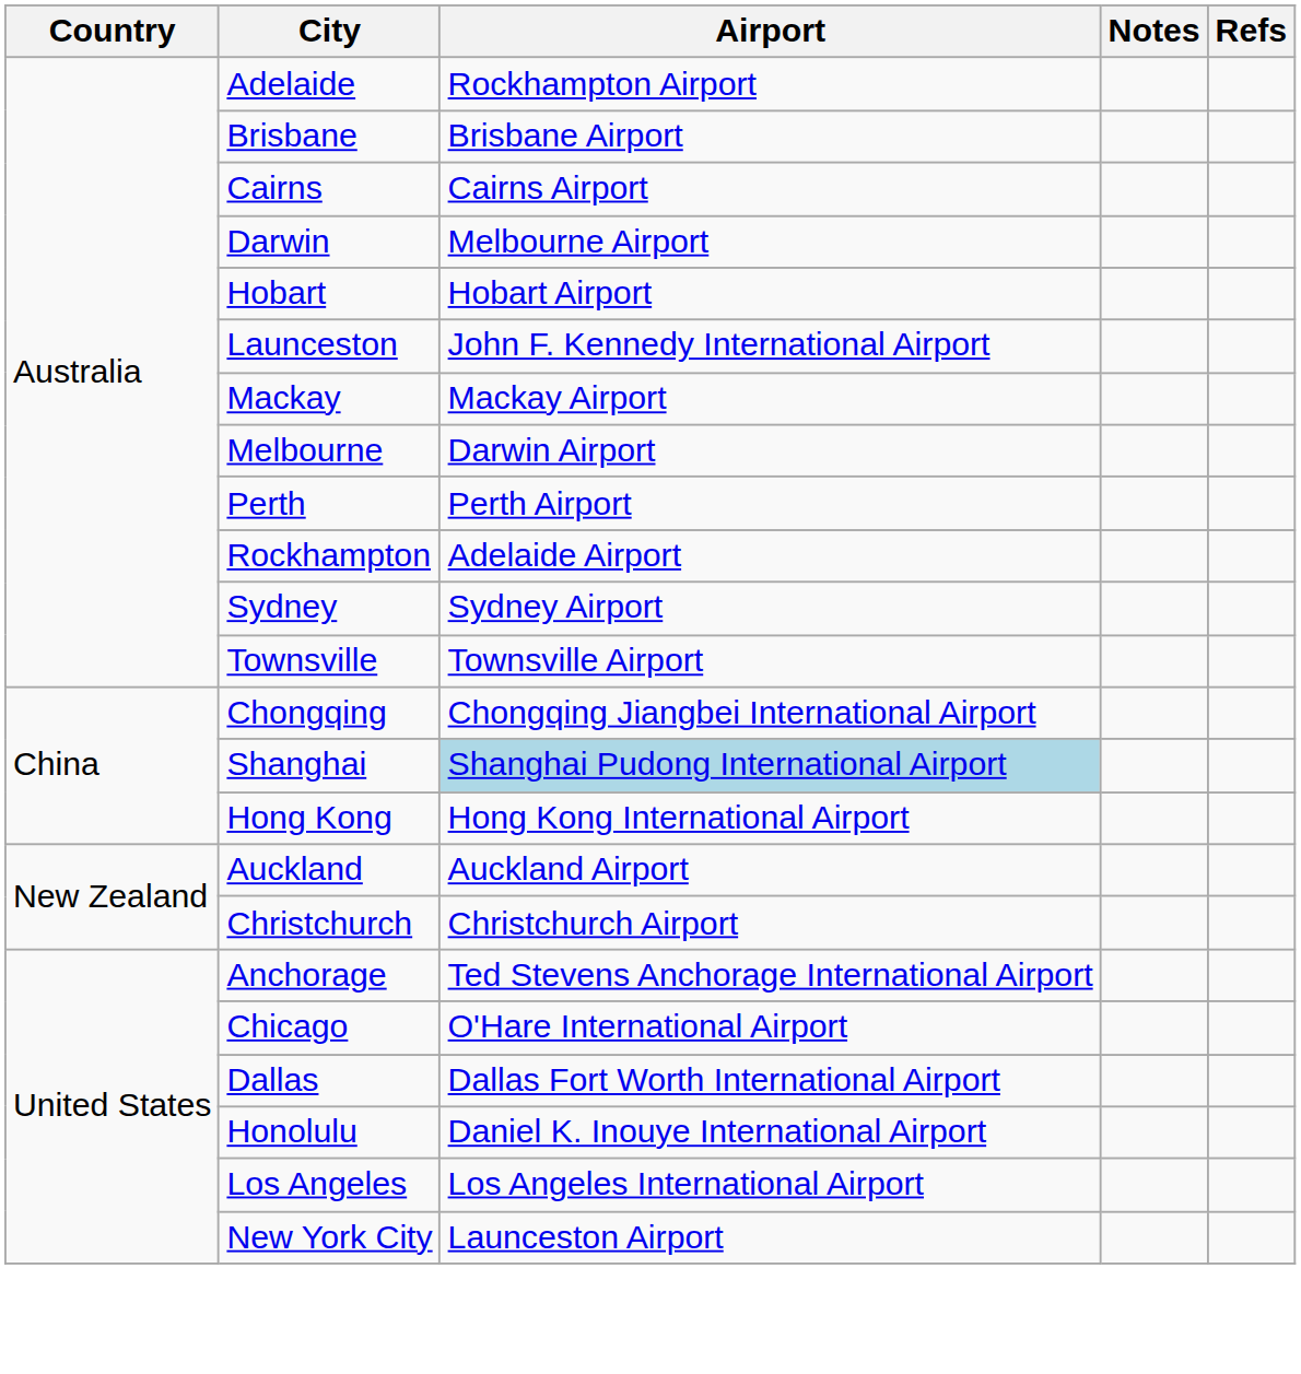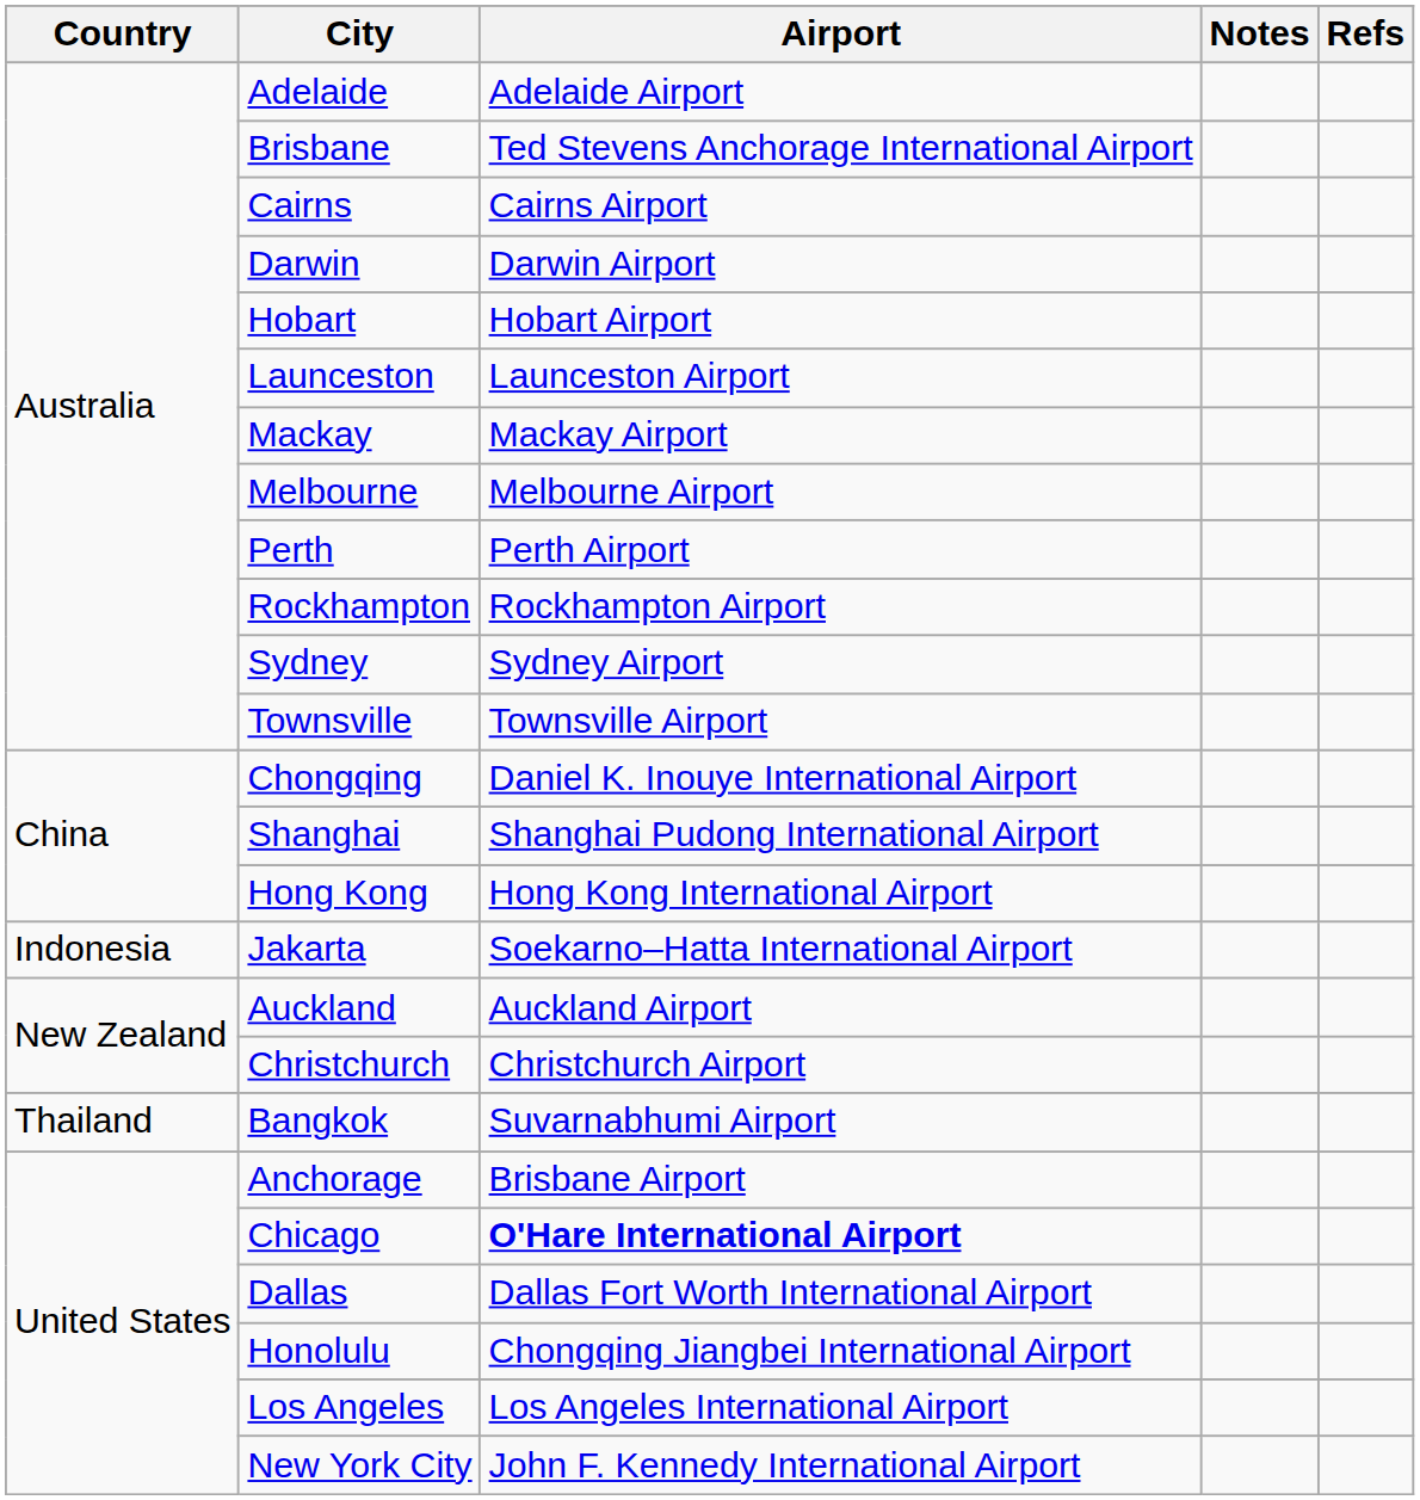Adelaide | Airport: Rockhampton Airport -> Adelaide Airport
Brisbane | Airport: Brisbane Airport -> Ted Stevens Anchorage International Airport
Darwin | Airport: Melbourne Airport -> Darwin Airport
Launceston | Airport: John F. Kennedy International Airport -> Launceston Airport
Melbourne | Airport: Darwin Airport -> Melbourne Airport
Rockhampton | Airport: Adelaide Airport -> Rockhampton Airport
Chongqing | Airport: Chongqing Jiangbei International Airport -> Daniel K. Inouye International Airport
Shanghai | Airport: lightblue background -> no background
+ row: Indonesia | Jakarta | Soekarno–Hatta International Airport
+ row: Thailand | Bangkok | Suvarnabhumi Airport
Anchorage | Airport: Ted Stevens Anchorage International Airport -> Brisbane Airport
Chicago | Airport: normal -> bold
Honolulu | Airport: Daniel K. Inouye International Airport -> Chongqing Jiangbei International Airport
New York City | Airport: Launceston Airport -> John F. Kennedy International Airport
